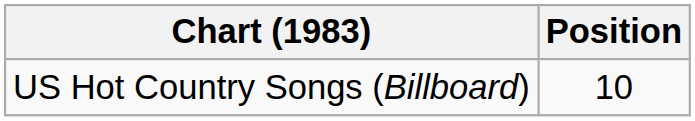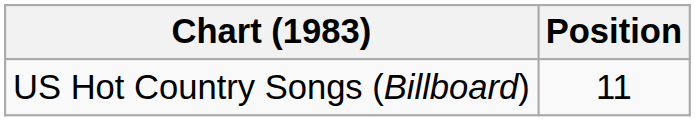US Hot Country Songs (Billboard) | Position: 10 -> 11
